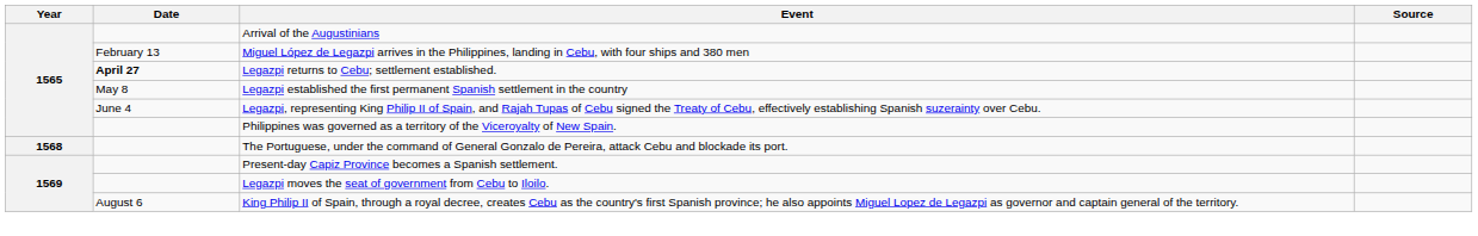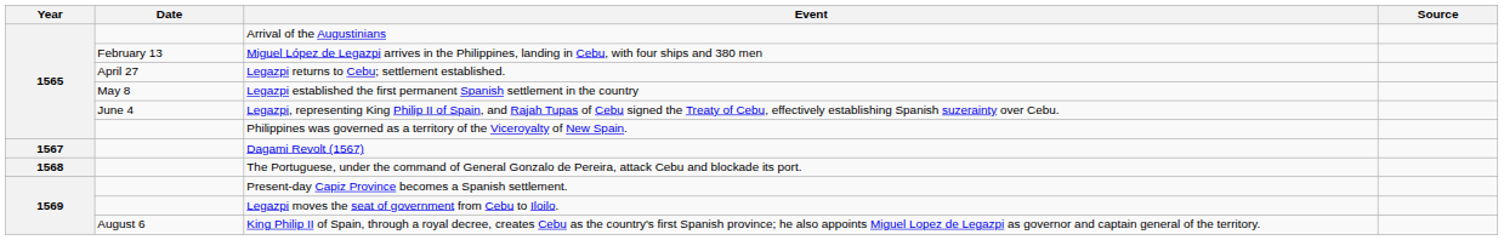Legazpi returns to Cebu; settlement established. | Date: bold -> normal
+ row: 1567 | Dagami Revolt (1567)
